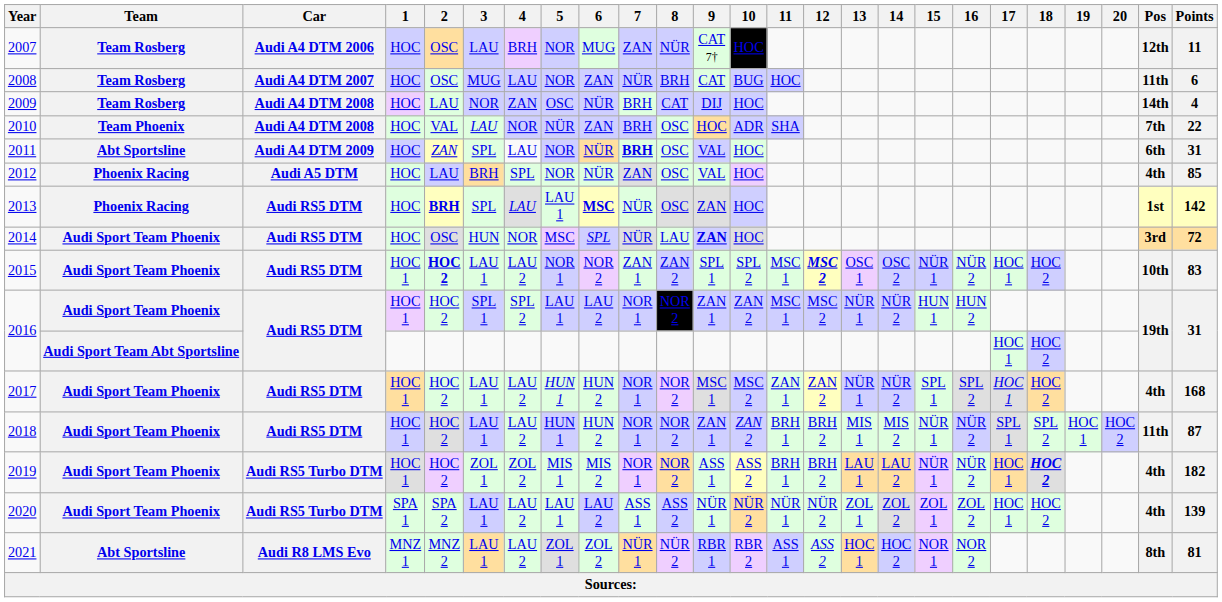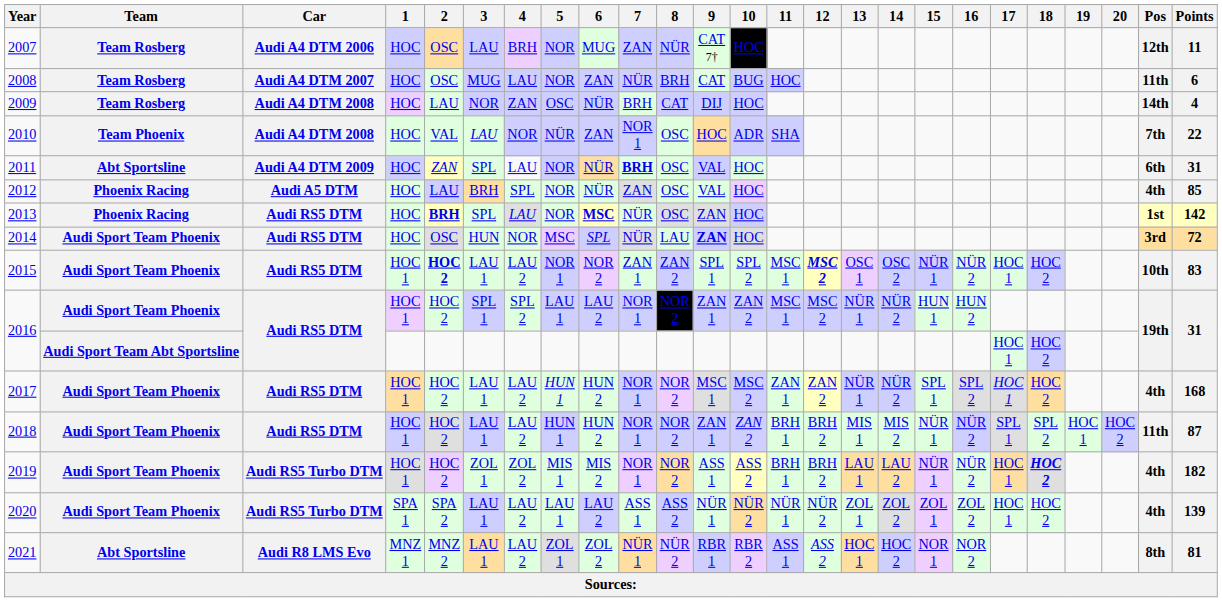2010 | 7: BRH -> NOR 1
2013 | 5: LAU 1 -> NOR
